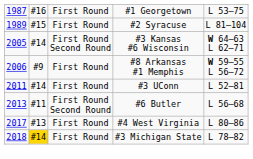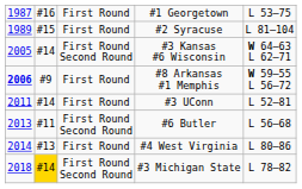#8 Arkansas #1 Memphis | column 1: normal -> bold
#4 West Virginia | column 1: 2017 -> 2014
#3 Michigan State | column 3: First Round -> First Round Second Round
